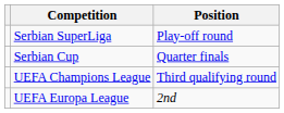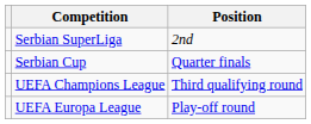Serbian SuperLiga | Position: Play-off round -> 2nd
UEFA Europa League | Position: 2nd -> Play-off round
